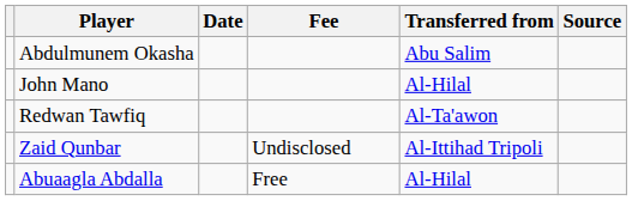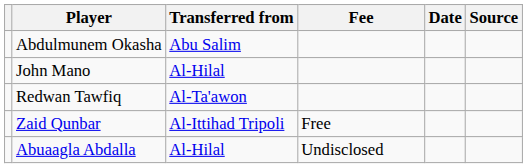columns swapped: Transferred from <-> Date
Zaid Qunbar | Fee: Undisclosed -> Free
Abuaagla Abdalla | Fee: Free -> Undisclosed
